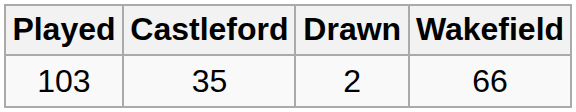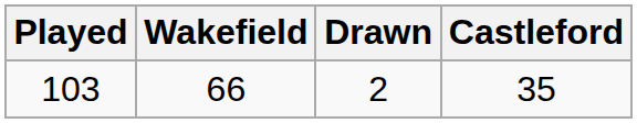columns swapped: Castleford <-> Wakefield
